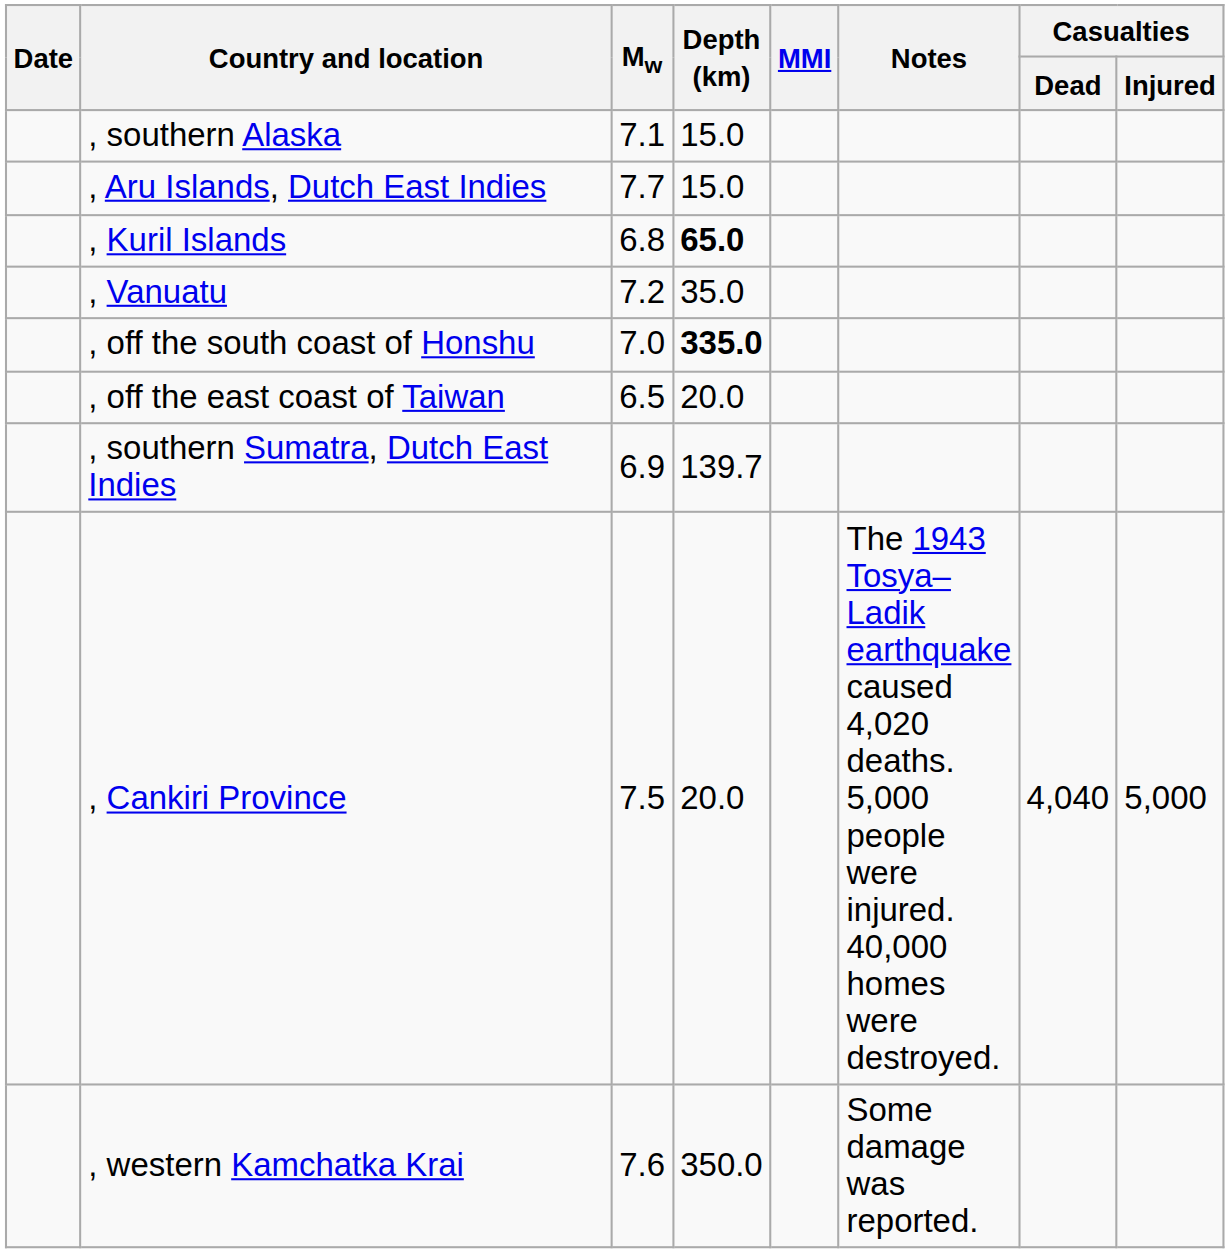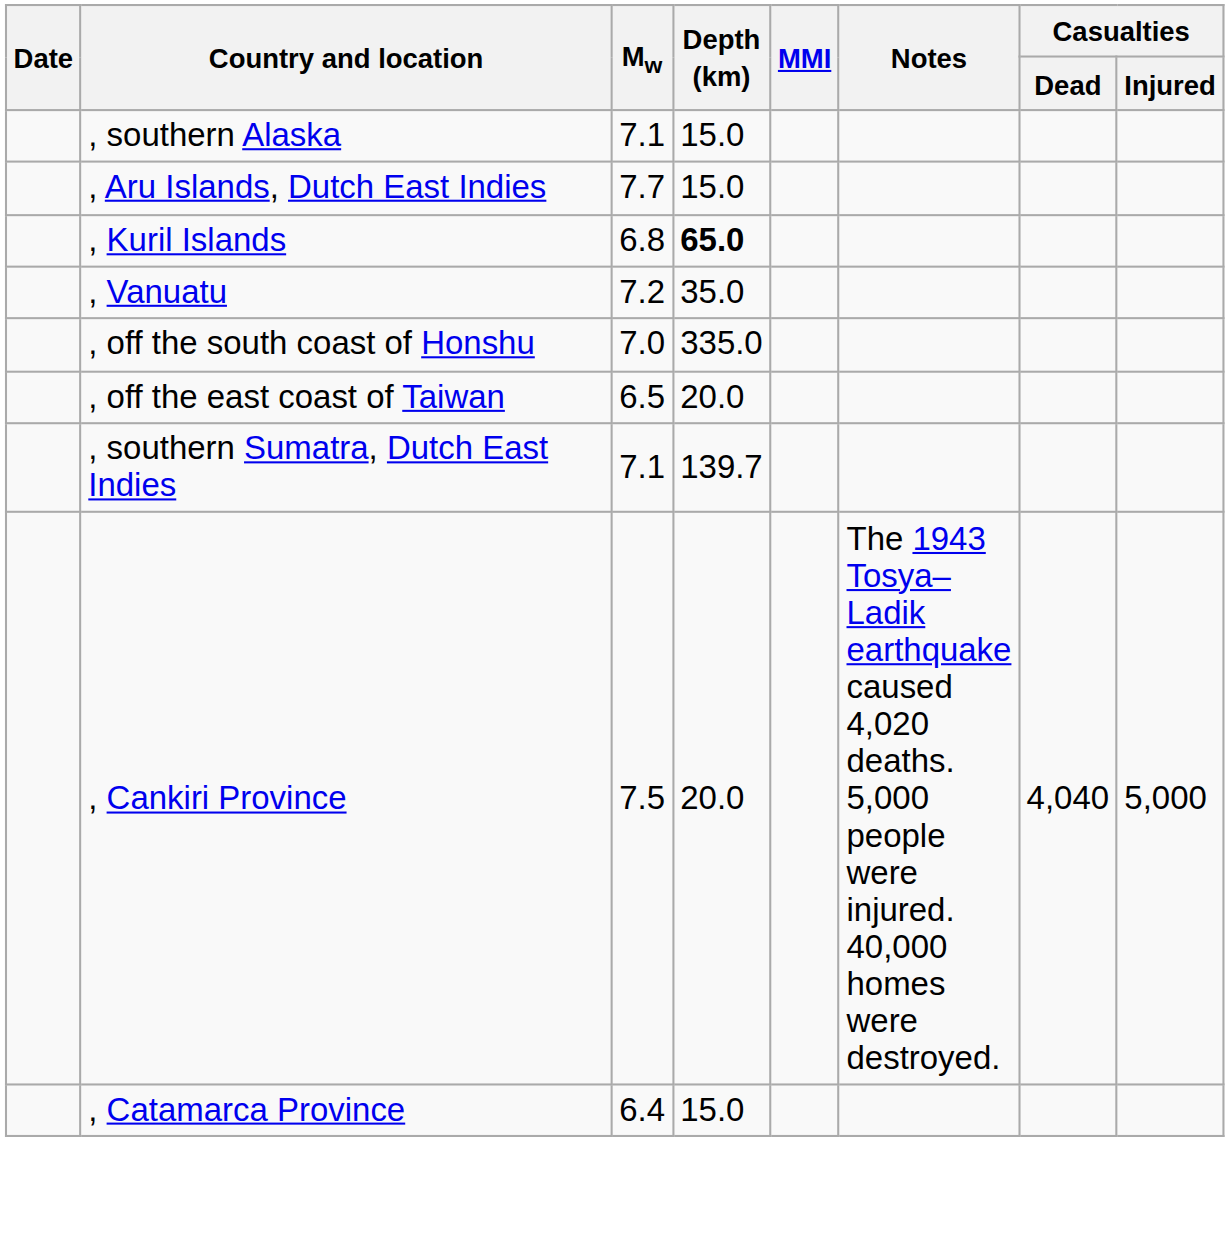, off the south coast of Honshu | Depth (km): bold -> normal
, southern Sumatra, Dutch East Indies | Mw: 6.9 -> 7.1
- row: , western Kamchatka Krai | 7.6 | 350.0 | Some damage was reported.
+ row: , Catamarca Province | 6.4 | 15.0
